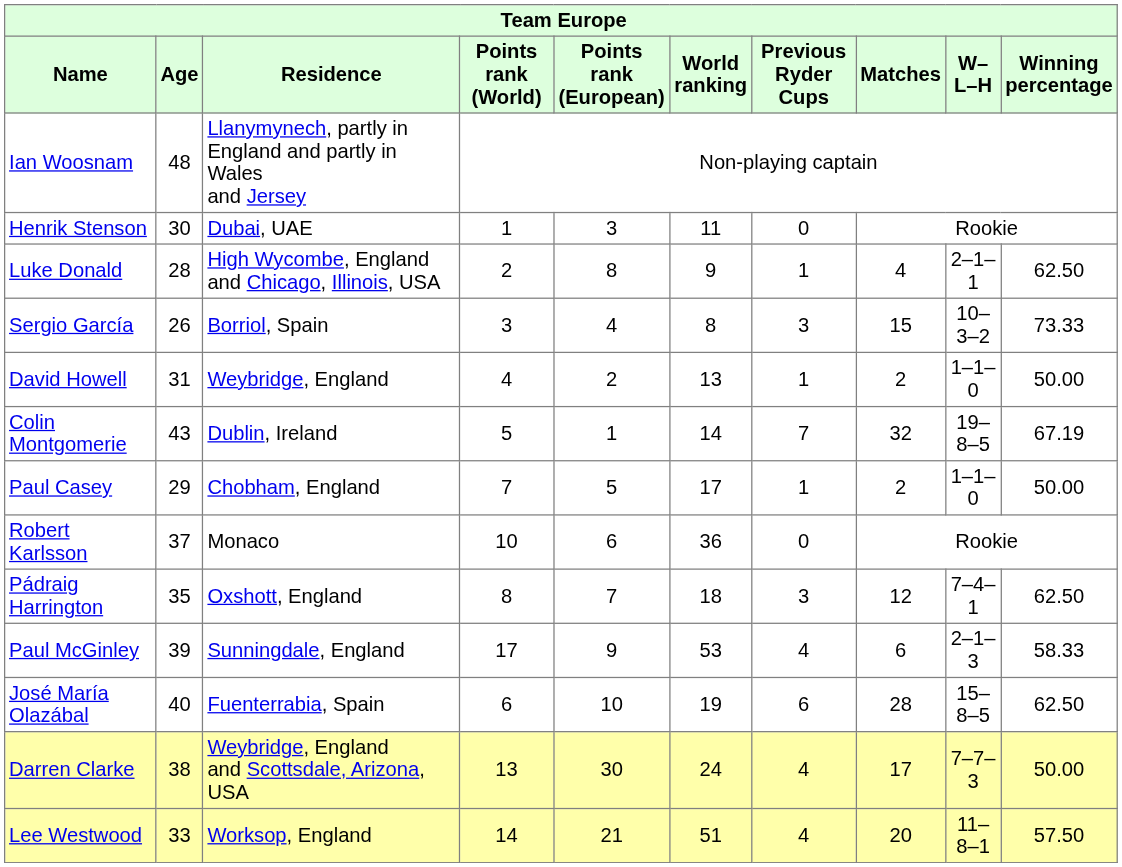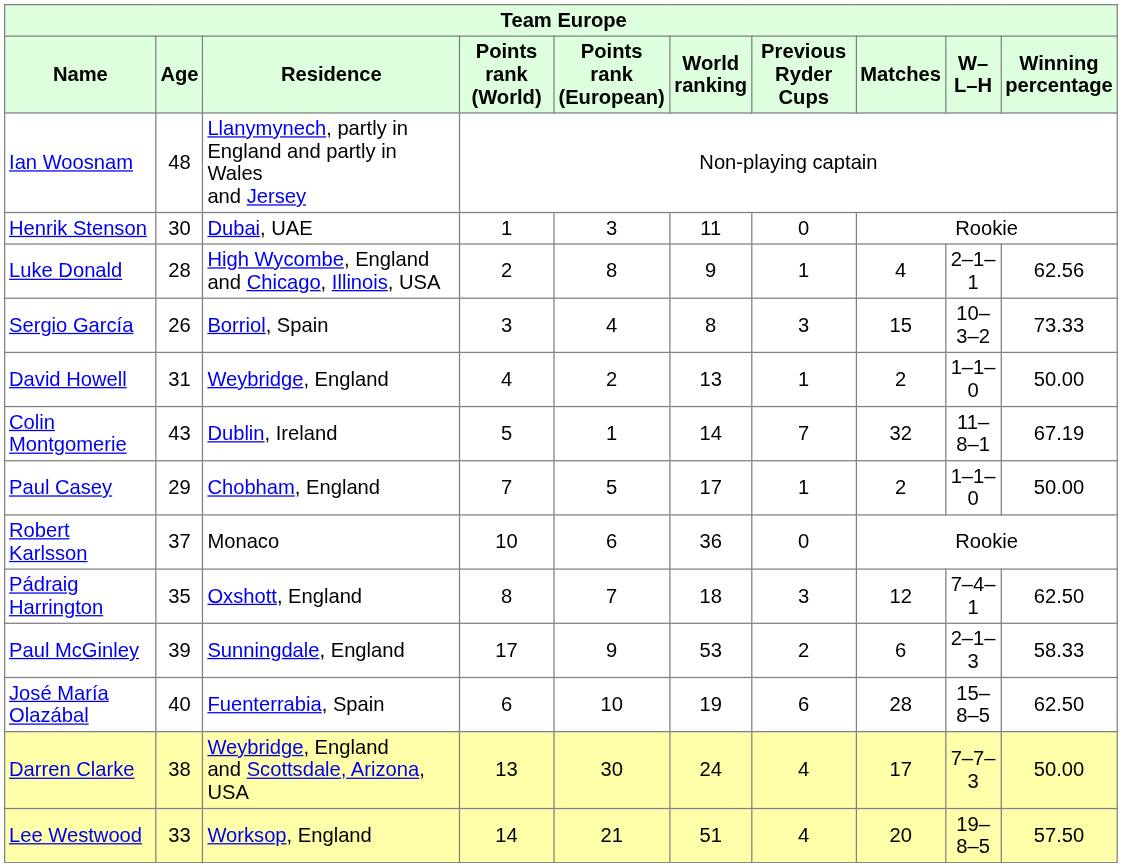Luke Donald | Winning percentage: 62.50 -> 62.56
Colin Montgomerie | W–L–H: 19–8–5 -> 11–8–1
Paul McGinley | Previous Ryder Cups: 4 -> 2
Lee Westwood | W–L–H: 11–8–1 -> 19–8–5
